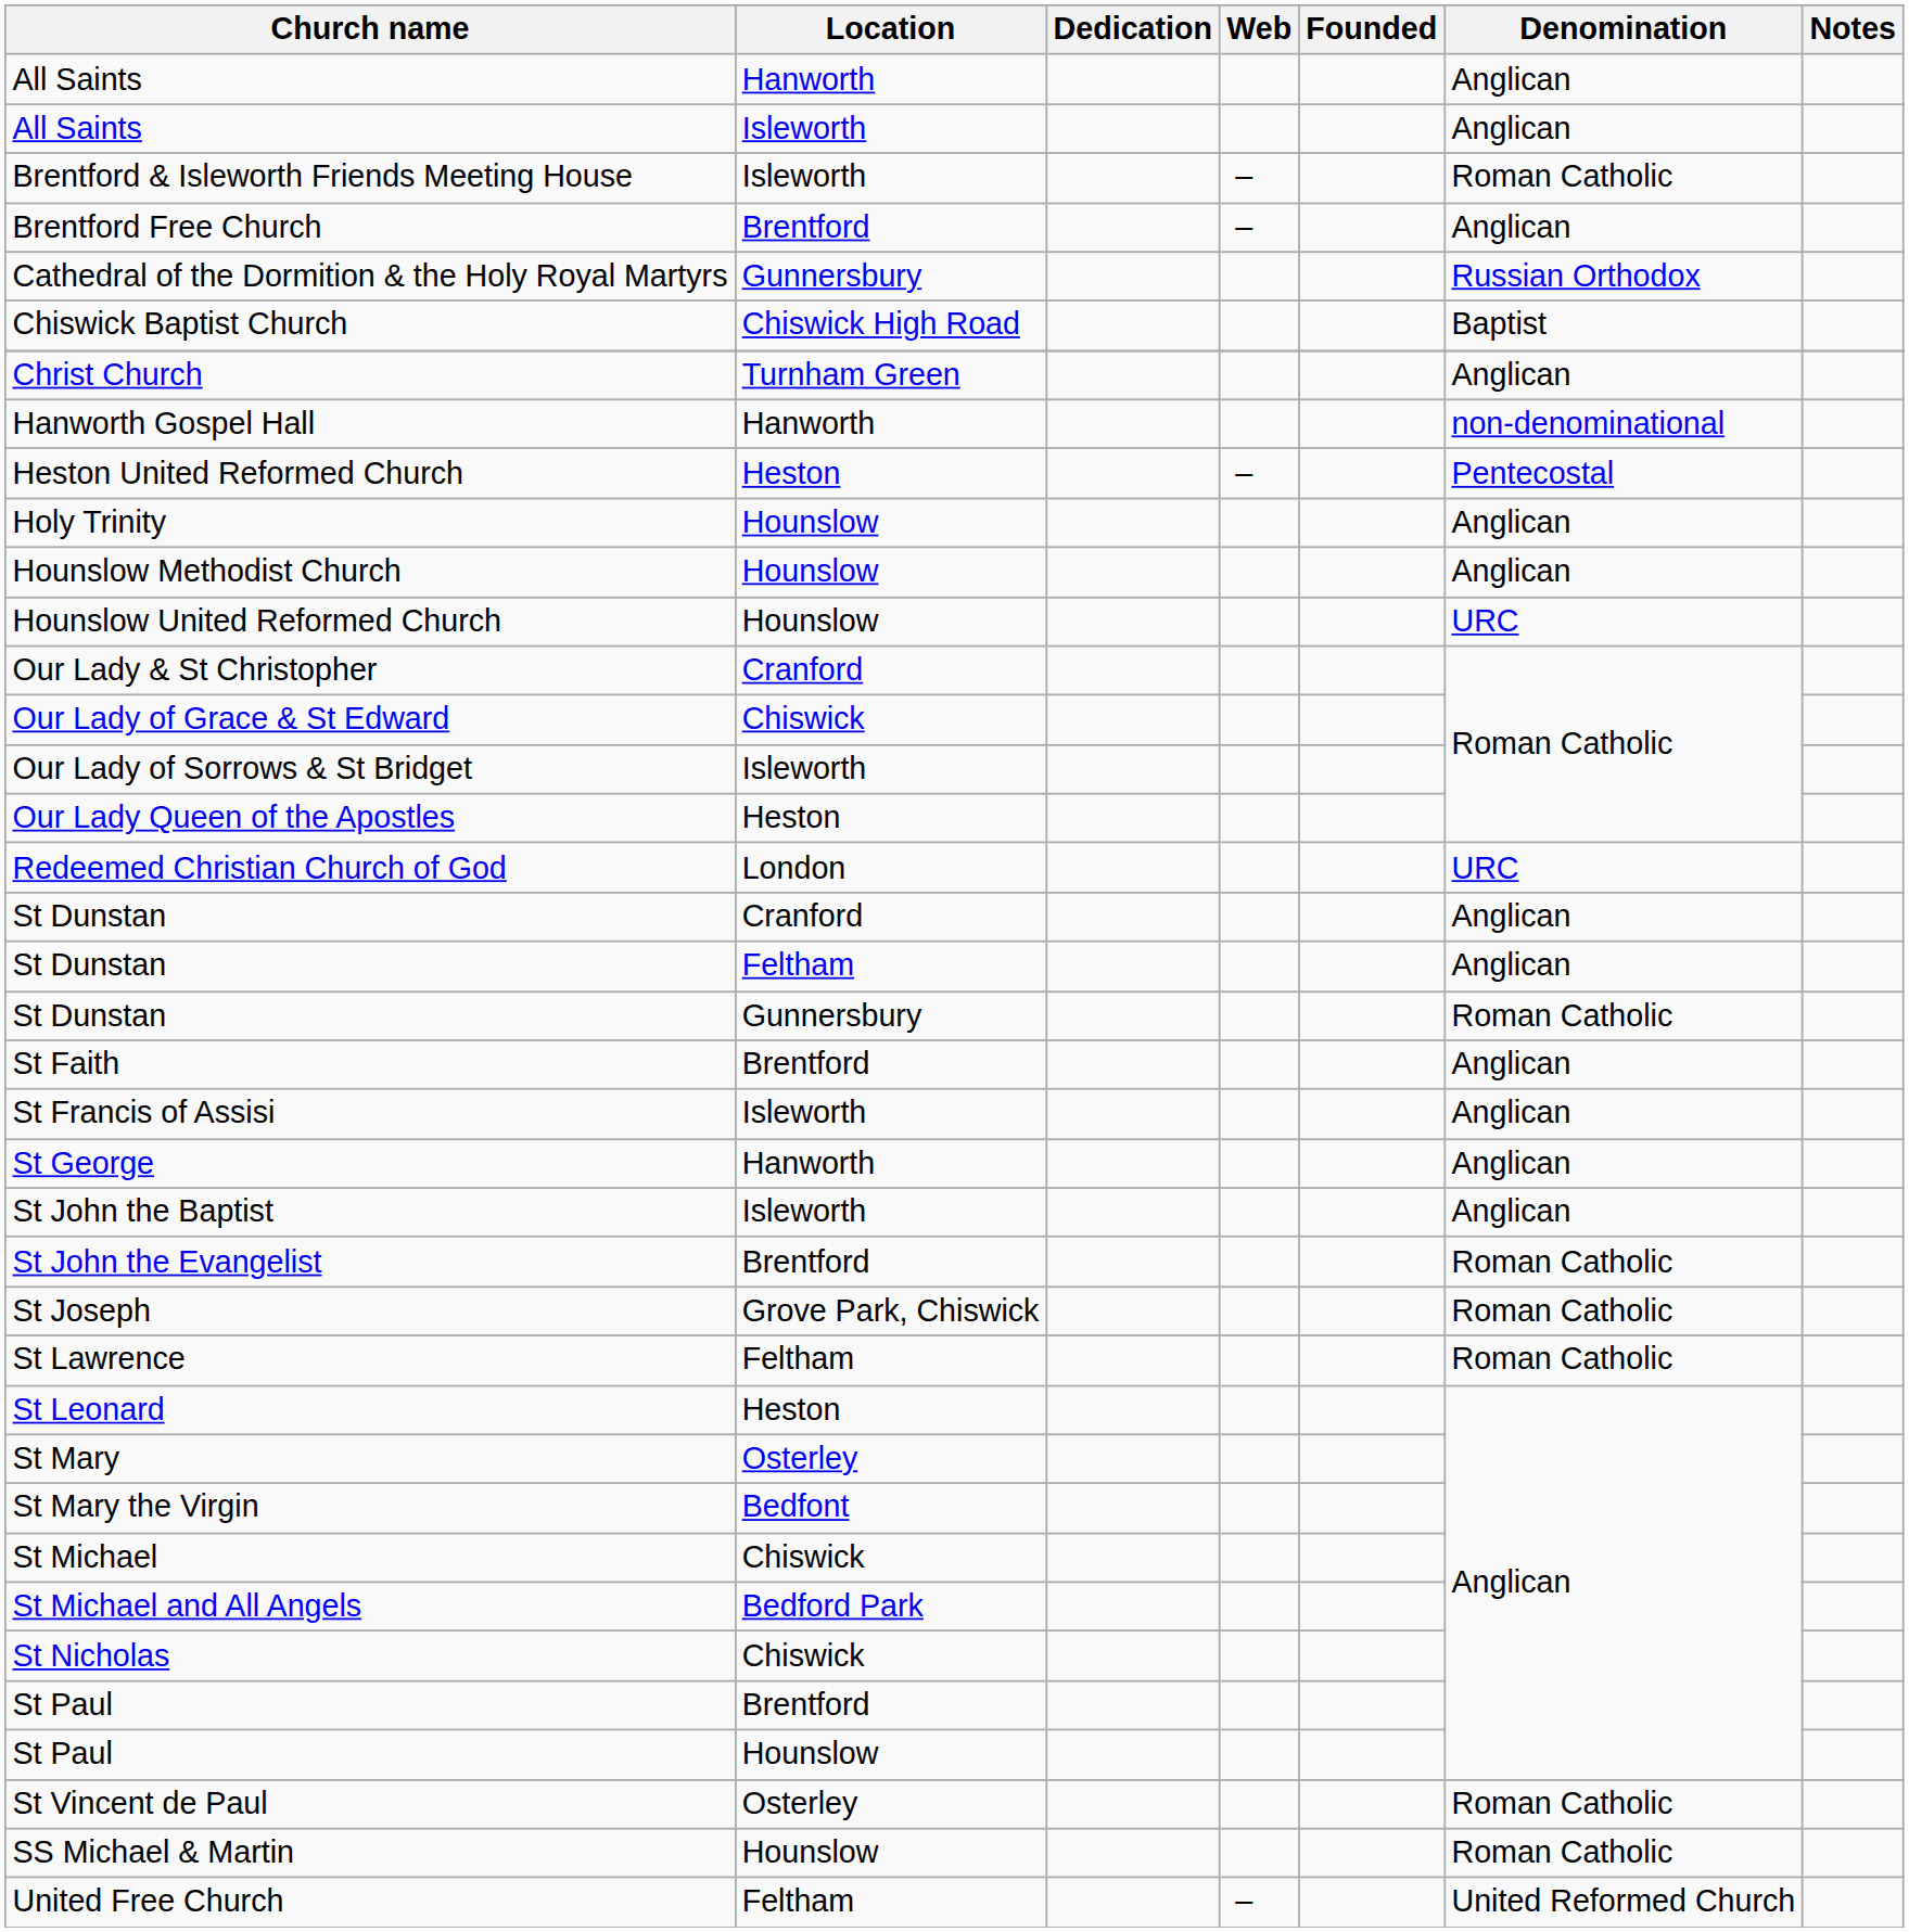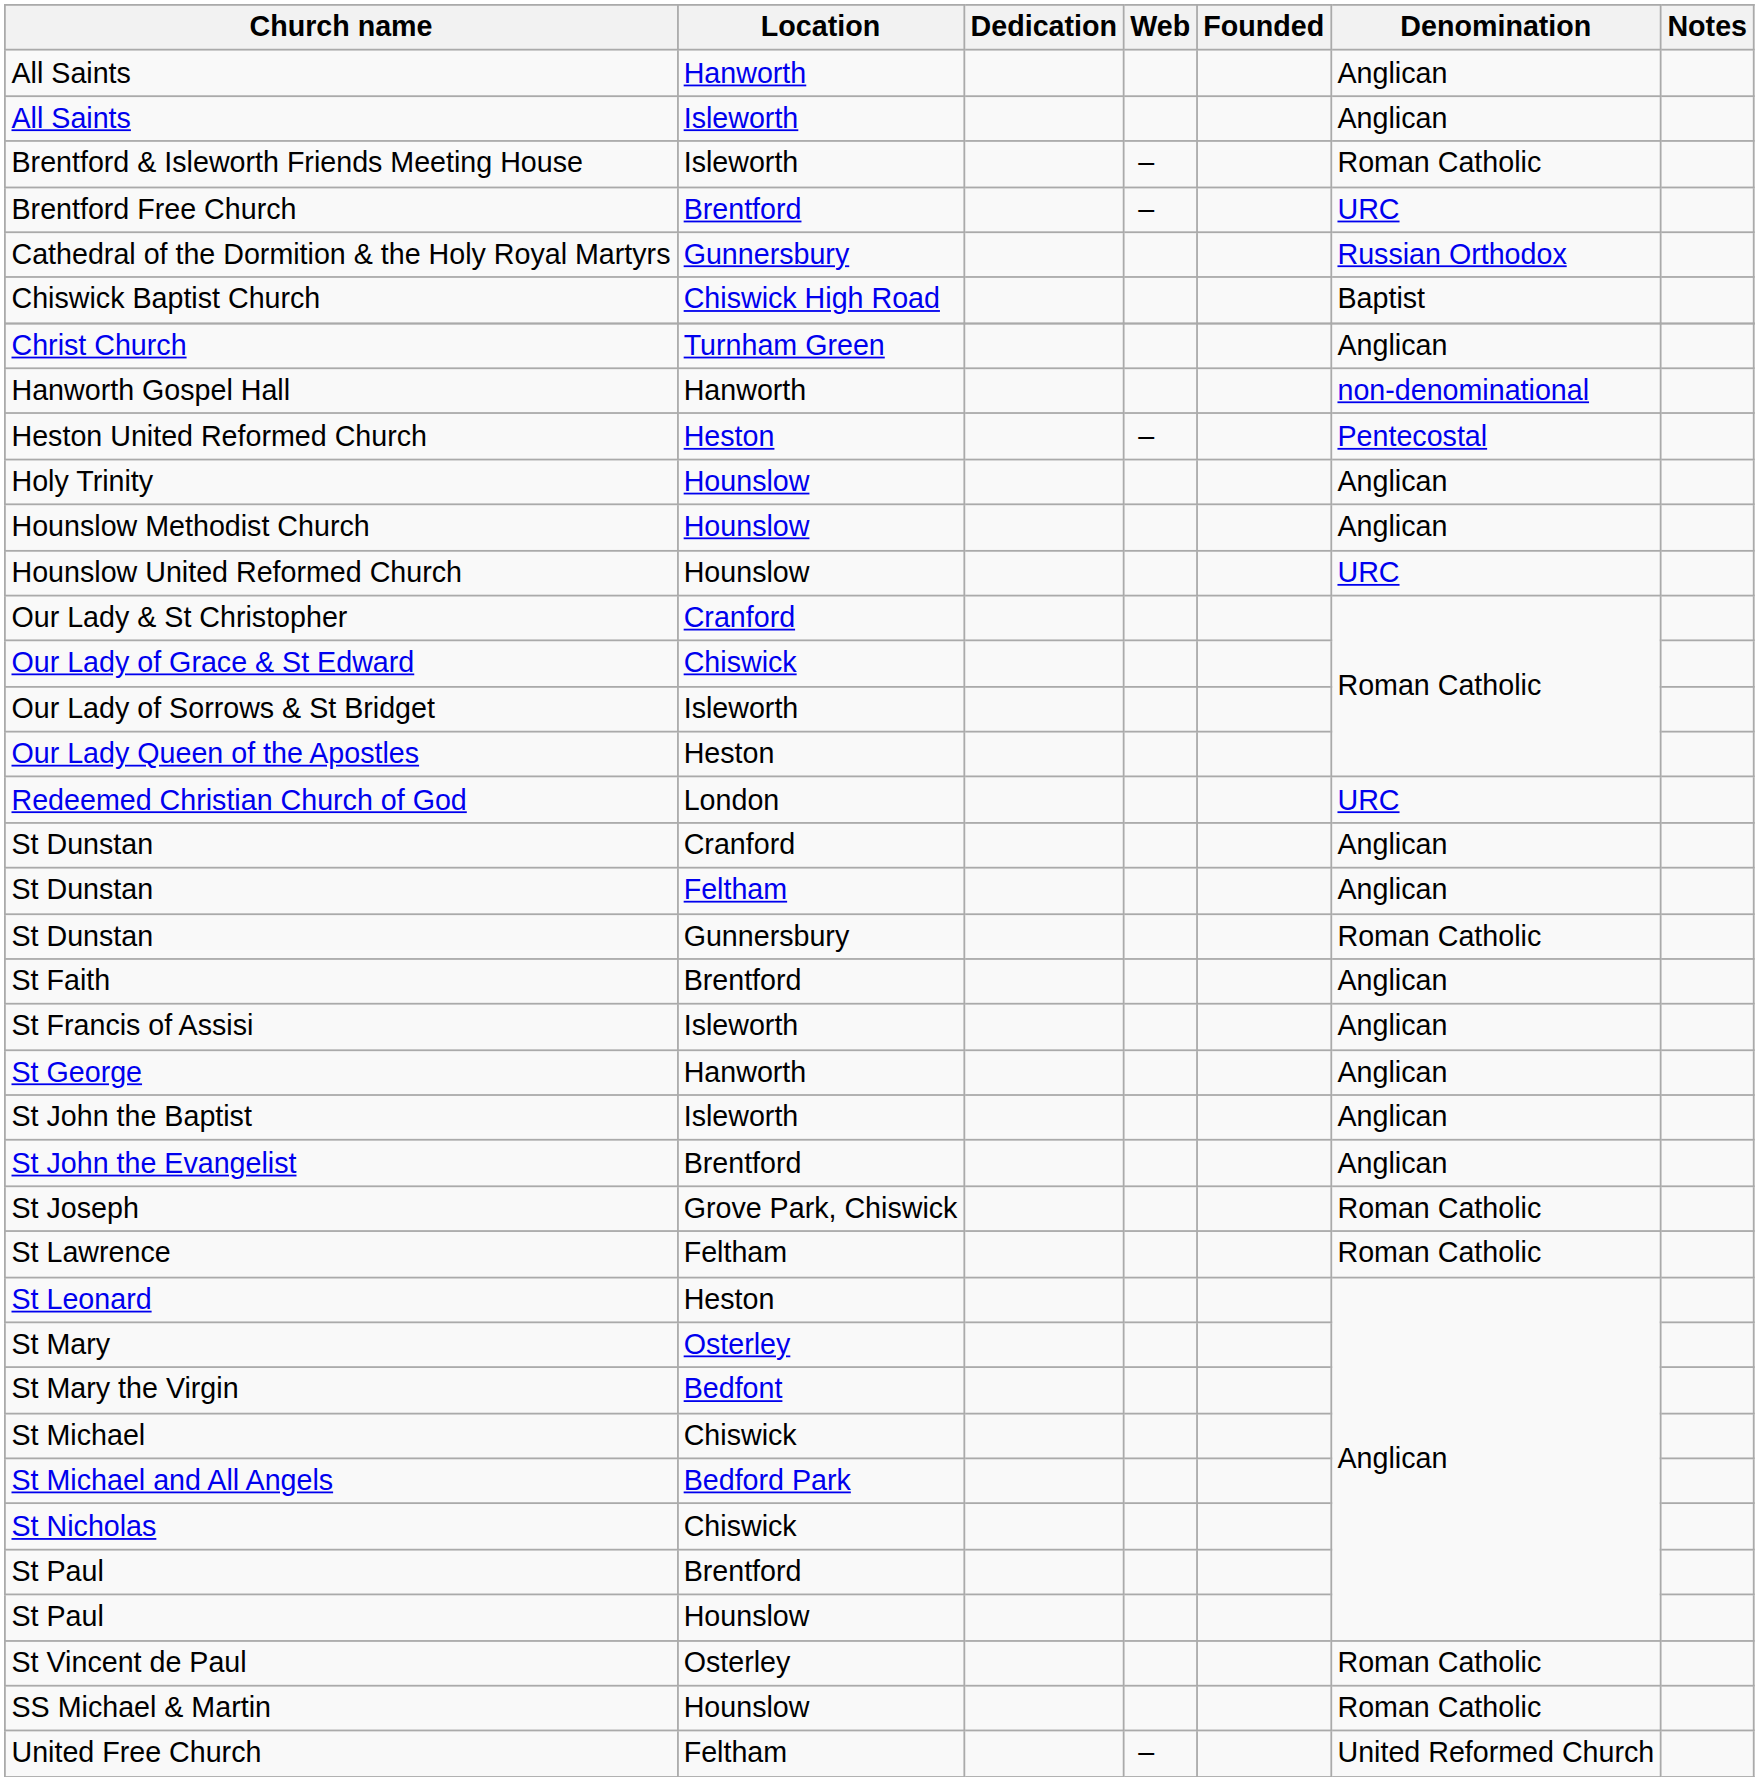Brentford Free Church | Denomination: Anglican -> URC
St John the Evangelist | Denomination: Roman Catholic -> Anglican
